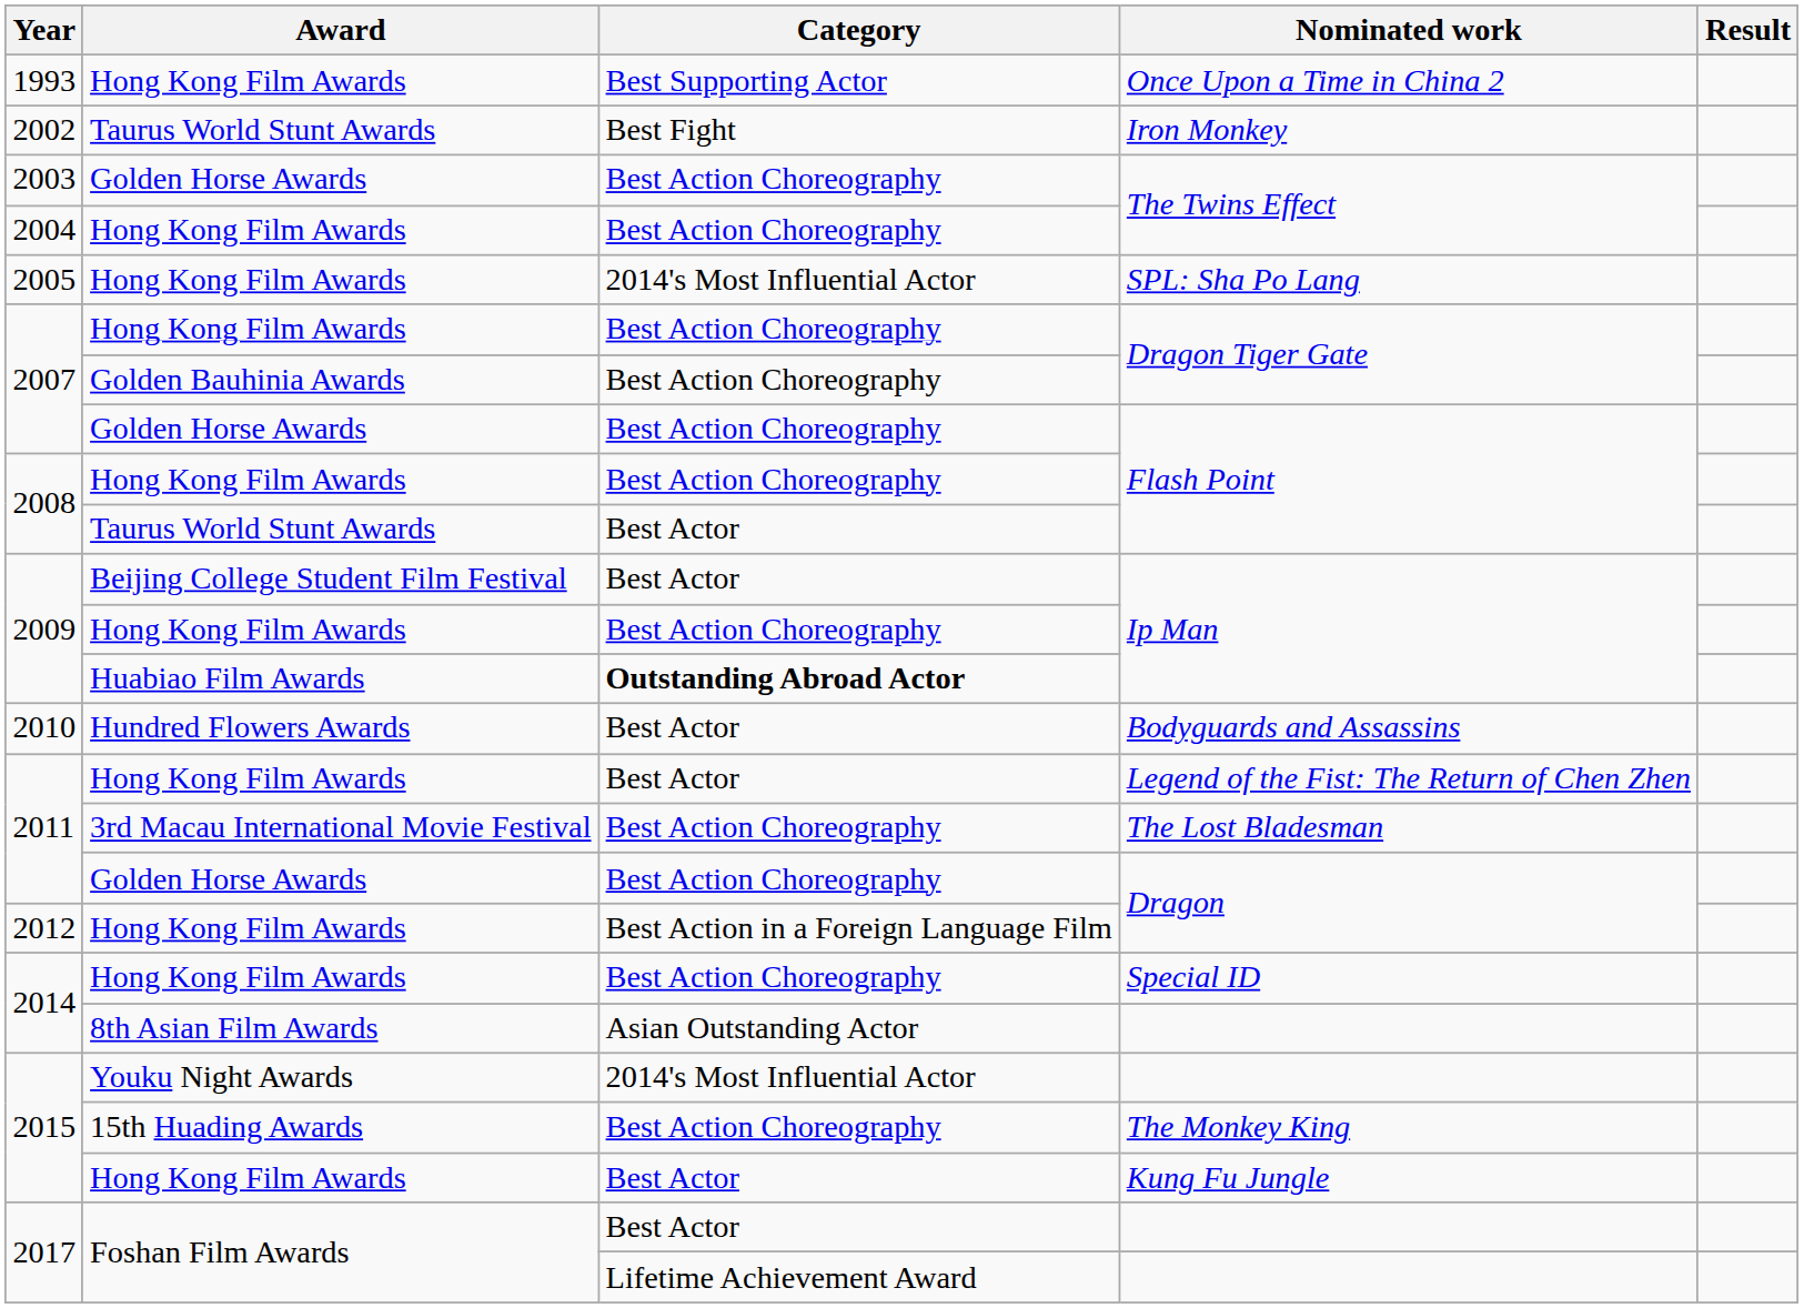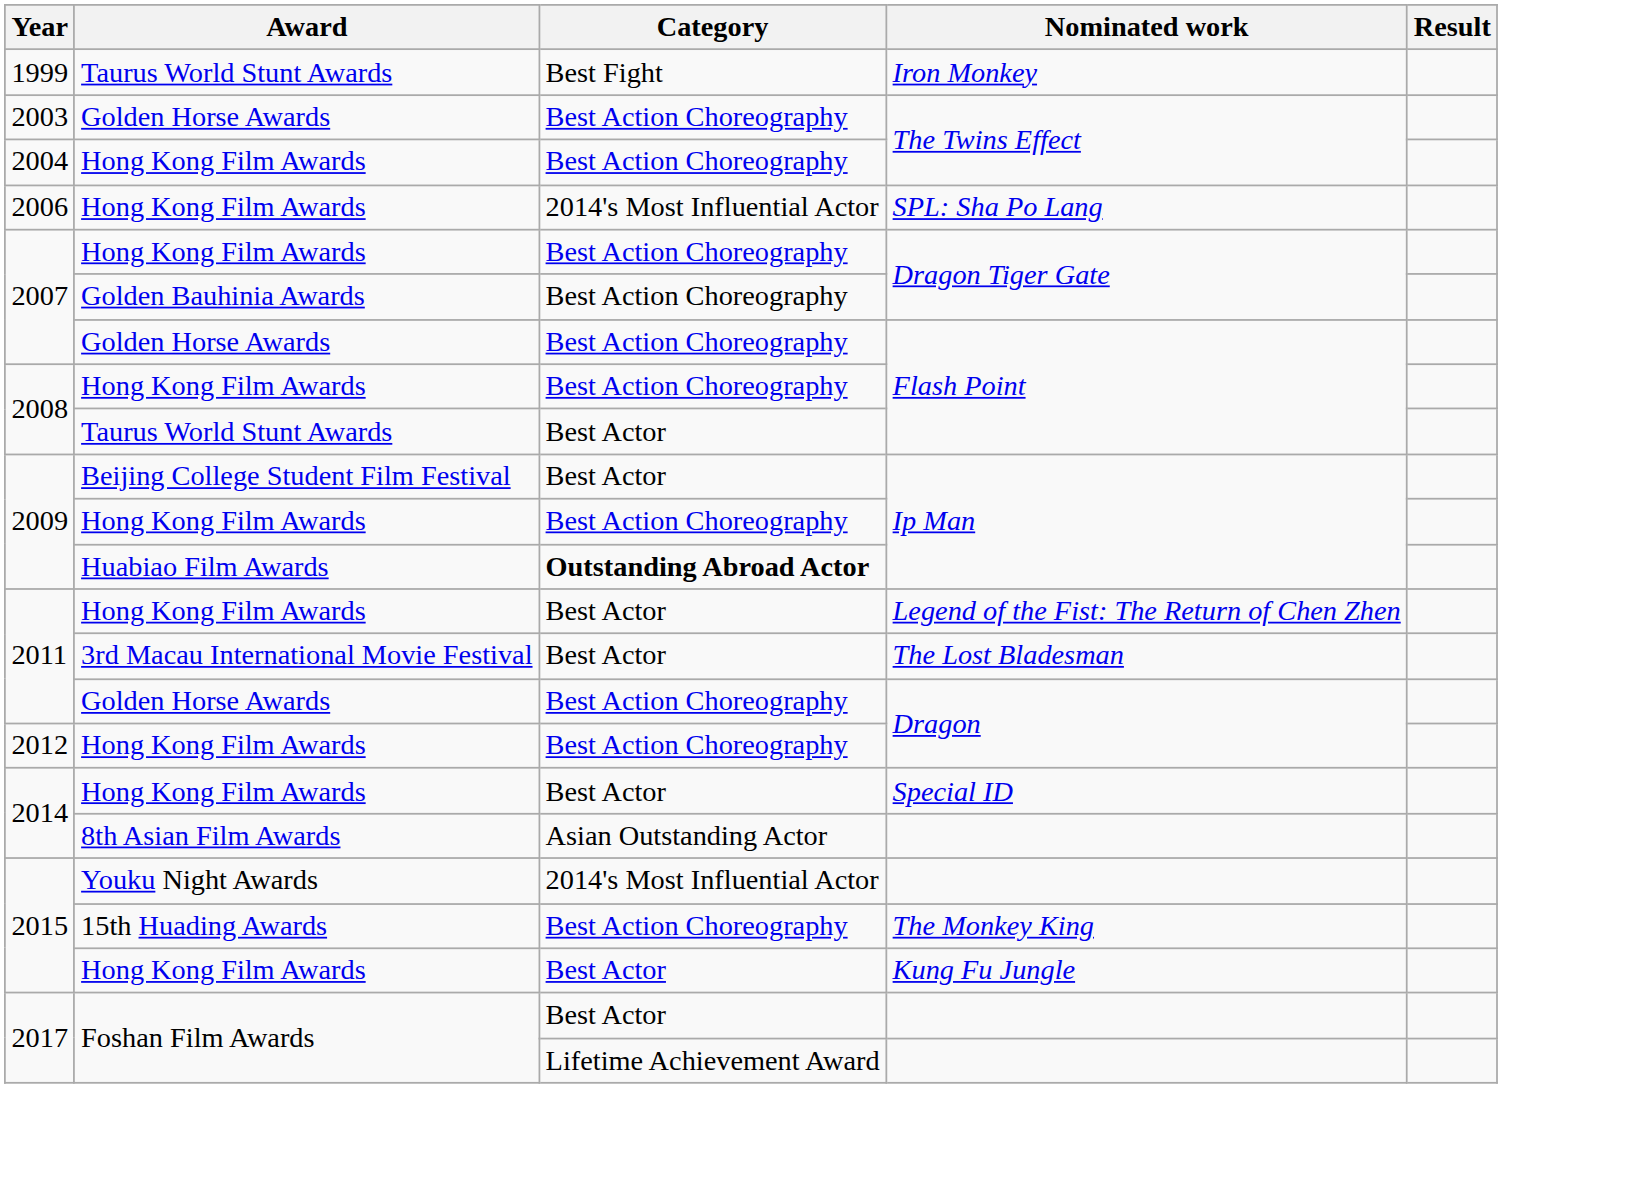- row: 1993 | Hong Kong Film Awards | Best Supporting Actor | Once Upon a Time in China 2
Iron Monkey | Year: 2002 -> 1999
SPL: Sha Po Lang | Year: 2005 -> 2006
- row: 2010 | Hundred Flowers Awards | Best Actor | Bodyguards and Assassins
The Lost Bladesman | Category: Best Action Choreography -> Best Actor
Hong Kong Film Awards / Dragon | Category: Best Action in a Foreign Language Film -> Best Action Choreography
Special ID | Category: Best Action Choreography -> Best Actor
